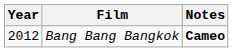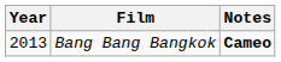Bang Bang Bangkok | Year: 2012 -> 2013
